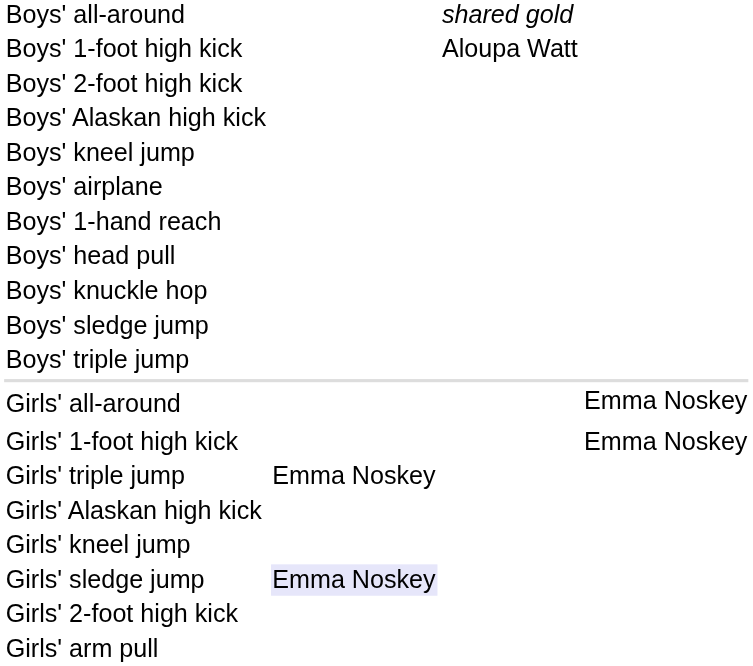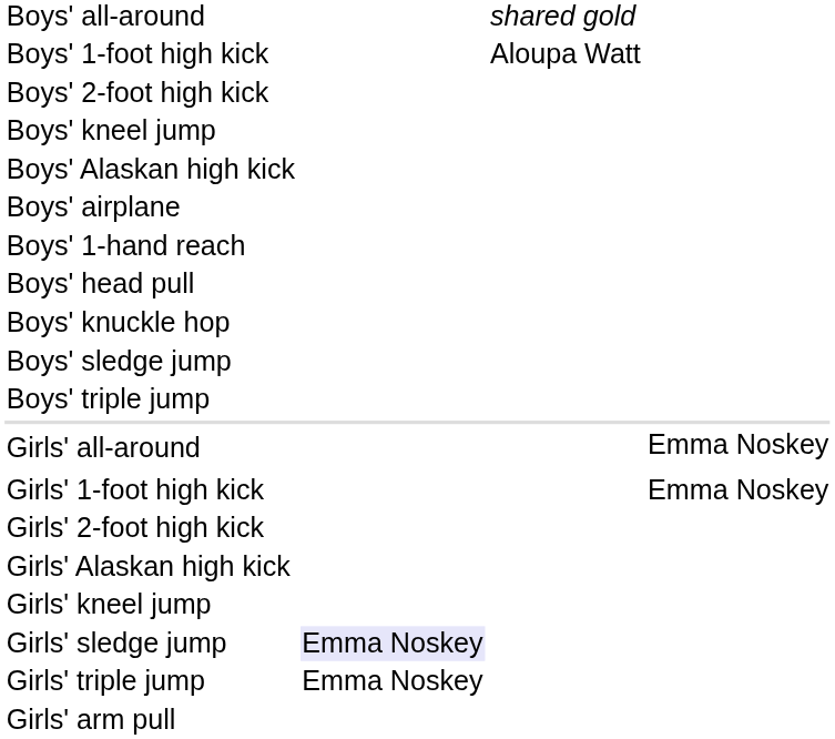rows swapped: Boys' Alaskan high kick <-> Boys' kneel jump
rows swapped: Girls' 2-foot high kick <-> Girls' triple jump
